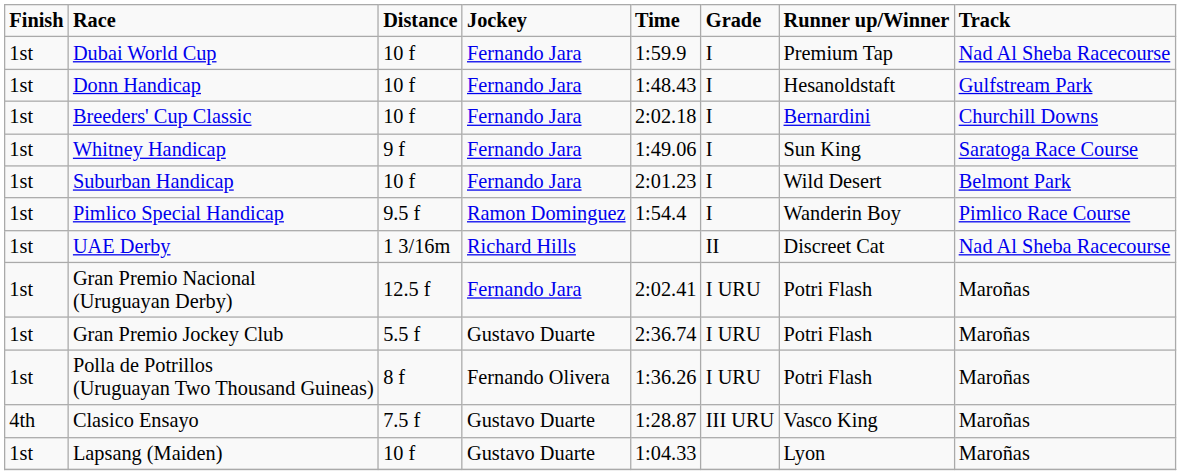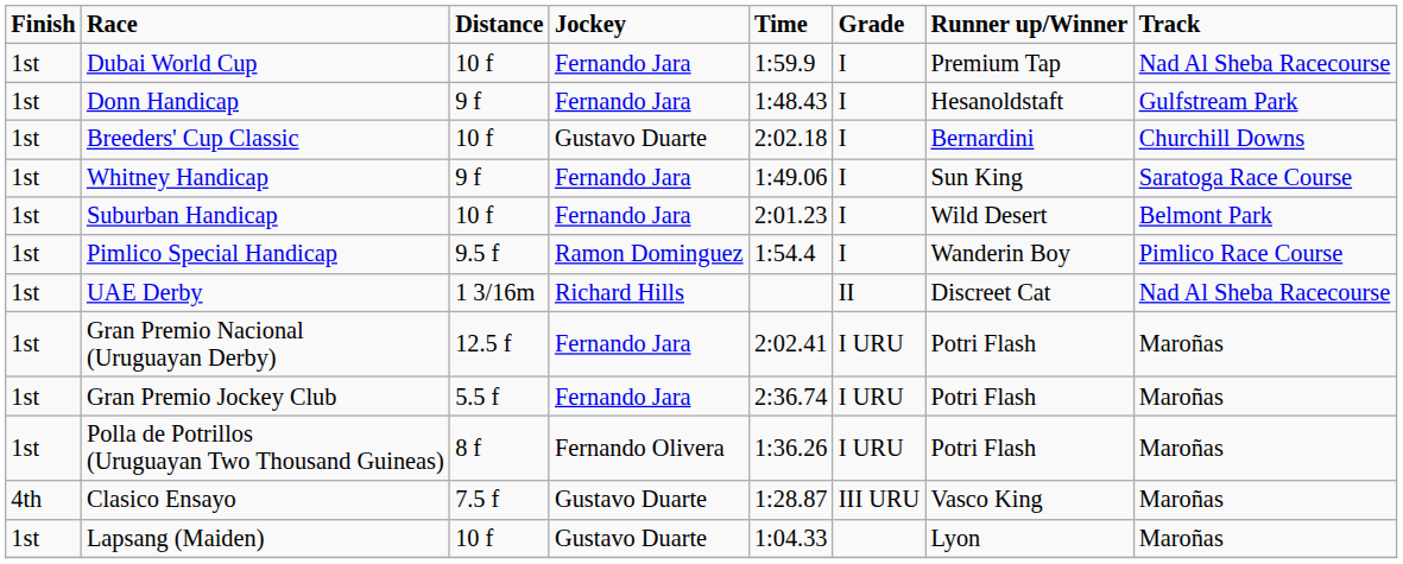Donn Handicap | Distance: 10 f -> 9 f
Breeders' Cup Classic | Jockey: Fernando Jara -> Gustavo Duarte
Gran Premio Jockey Club | Jockey: Gustavo Duarte -> Fernando Jara
